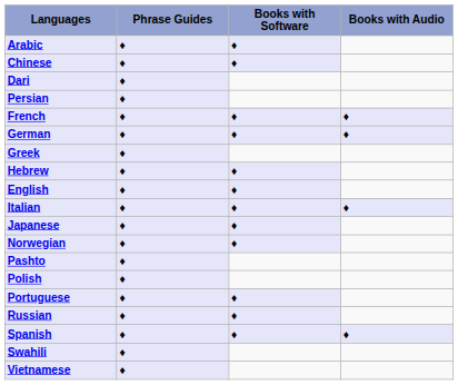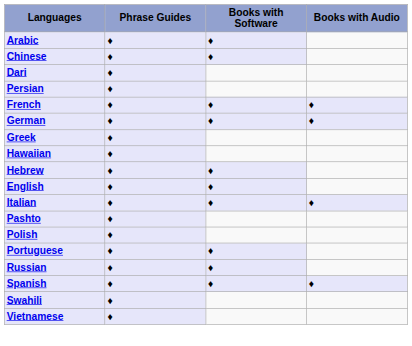+ row: Hawaiian | ♦
- row: Japanese | ♦ | ♦
- row: Norwegian | ♦ | ♦
